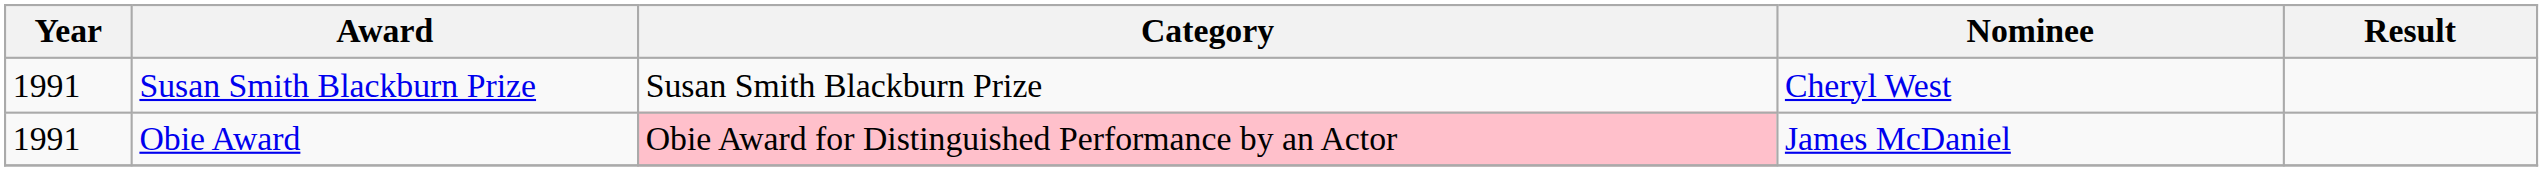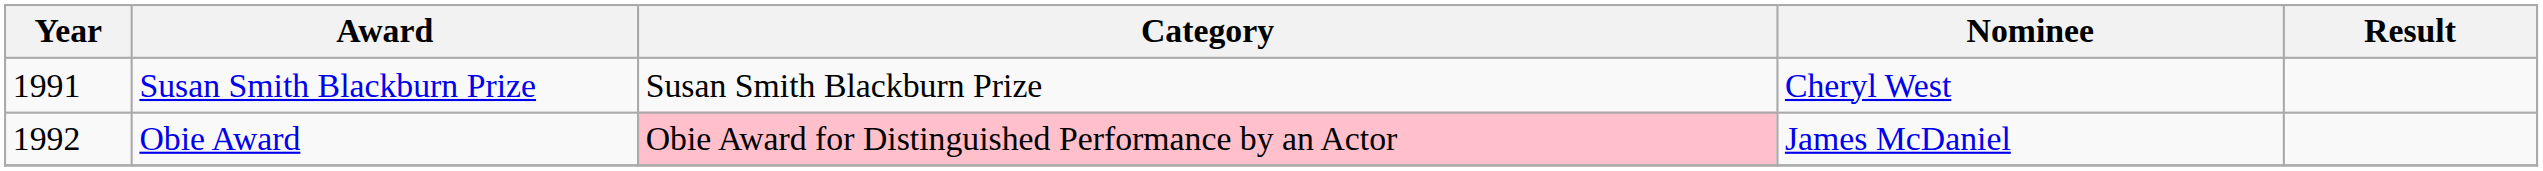Obie Award | Year: 1991 -> 1992
